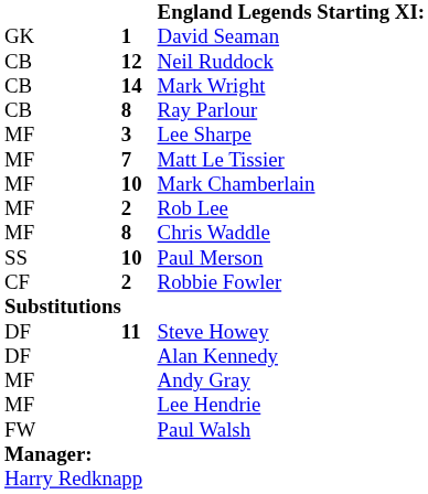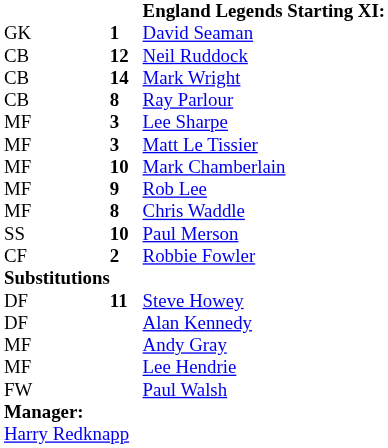Matt Le Tissier | column 2: 7 -> 3
Rob Lee | column 2: 2 -> 9
